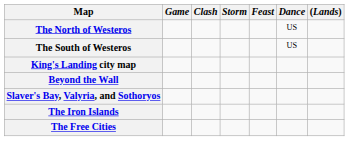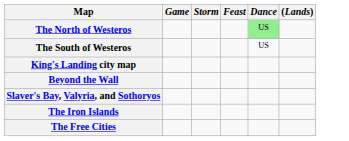- column: Clash
The North of Westeros | Dance: no background -> lightgreen background
